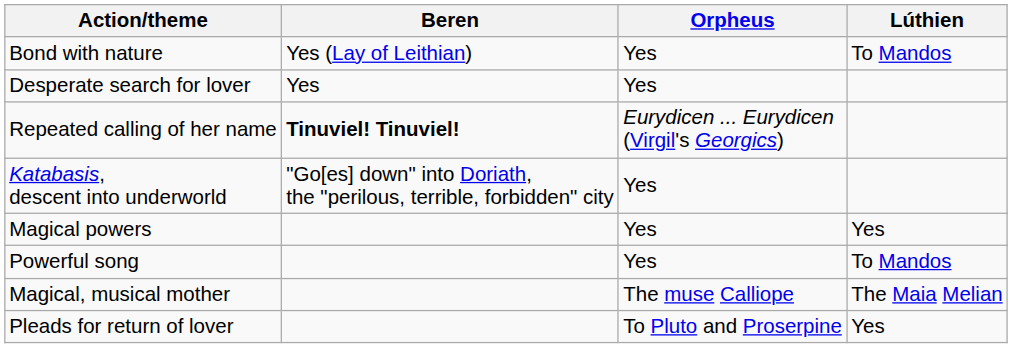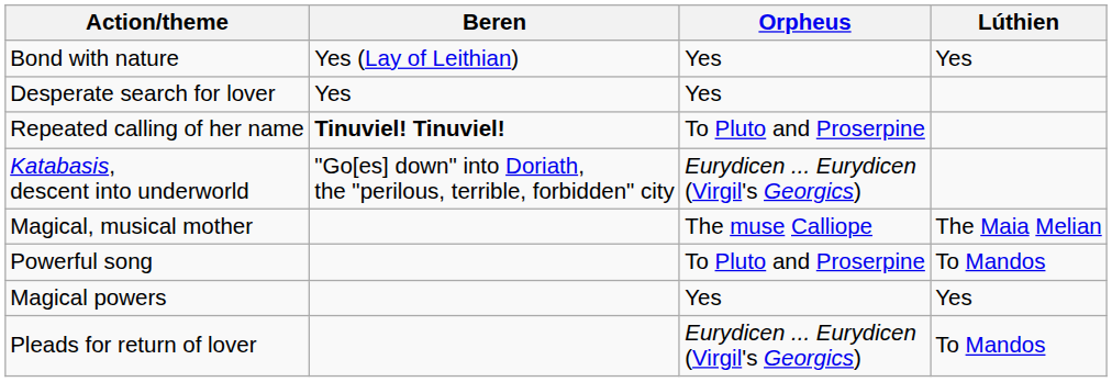Bond with nature | Lúthien: To Mandos -> Yes
Repeated calling of her name | Orpheus: Eurydicen ... Eurydicen (Virgil's Georgics) -> To Pluto and Proserpine
Katabasis, descent into underworld | Orpheus: Yes -> Eurydicen ... Eurydicen (Virgil's Georgics)
rows swapped: Magical, musical mother <-> Magical powers
Powerful song | Orpheus: Yes -> To Pluto and Proserpine
Pleads for return of lover | Orpheus: To Pluto and Proserpine -> Eurydicen ... Eurydicen (Virgil's Georgics)
Pleads for return of lover | Lúthien: Yes -> To Mandos
